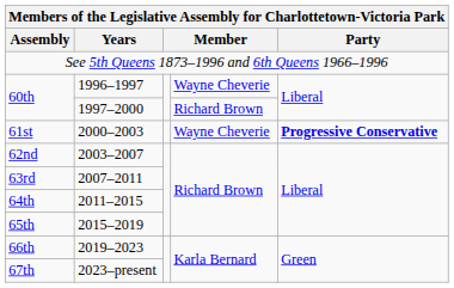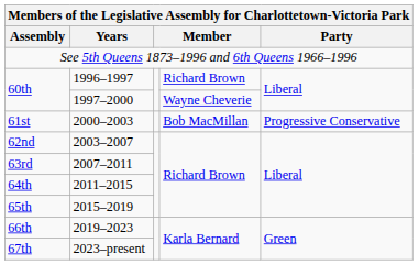60th / 1996–1997 | column 4: Wayne Cheverie -> Richard Brown
60th / 1997–2000 | column 4: Richard Brown -> Wayne Cheverie
61st | column 4: Wayne Cheverie -> Bob MacMillan
61st | Party: bold -> normal
